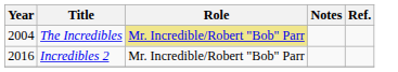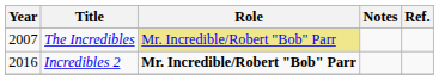The Incredibles | Year: 2004 -> 2007
Incredibles 2 | Role: normal -> bold
